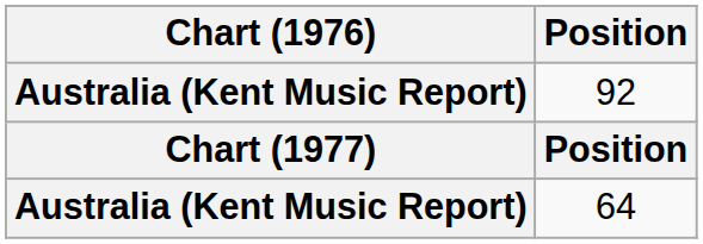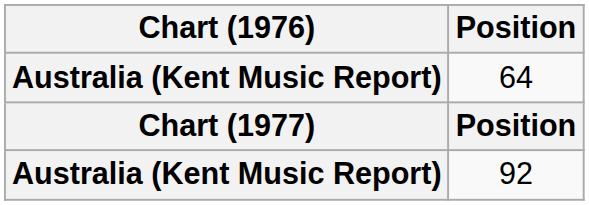rows swapped: 92 <-> 64
